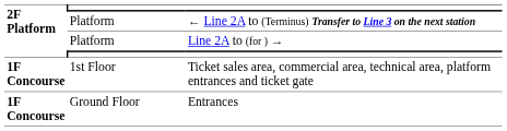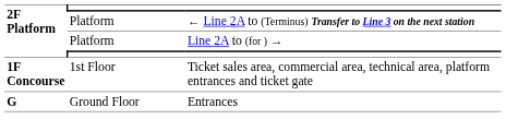Entrances | 2F Platform: 1F Concourse -> G
